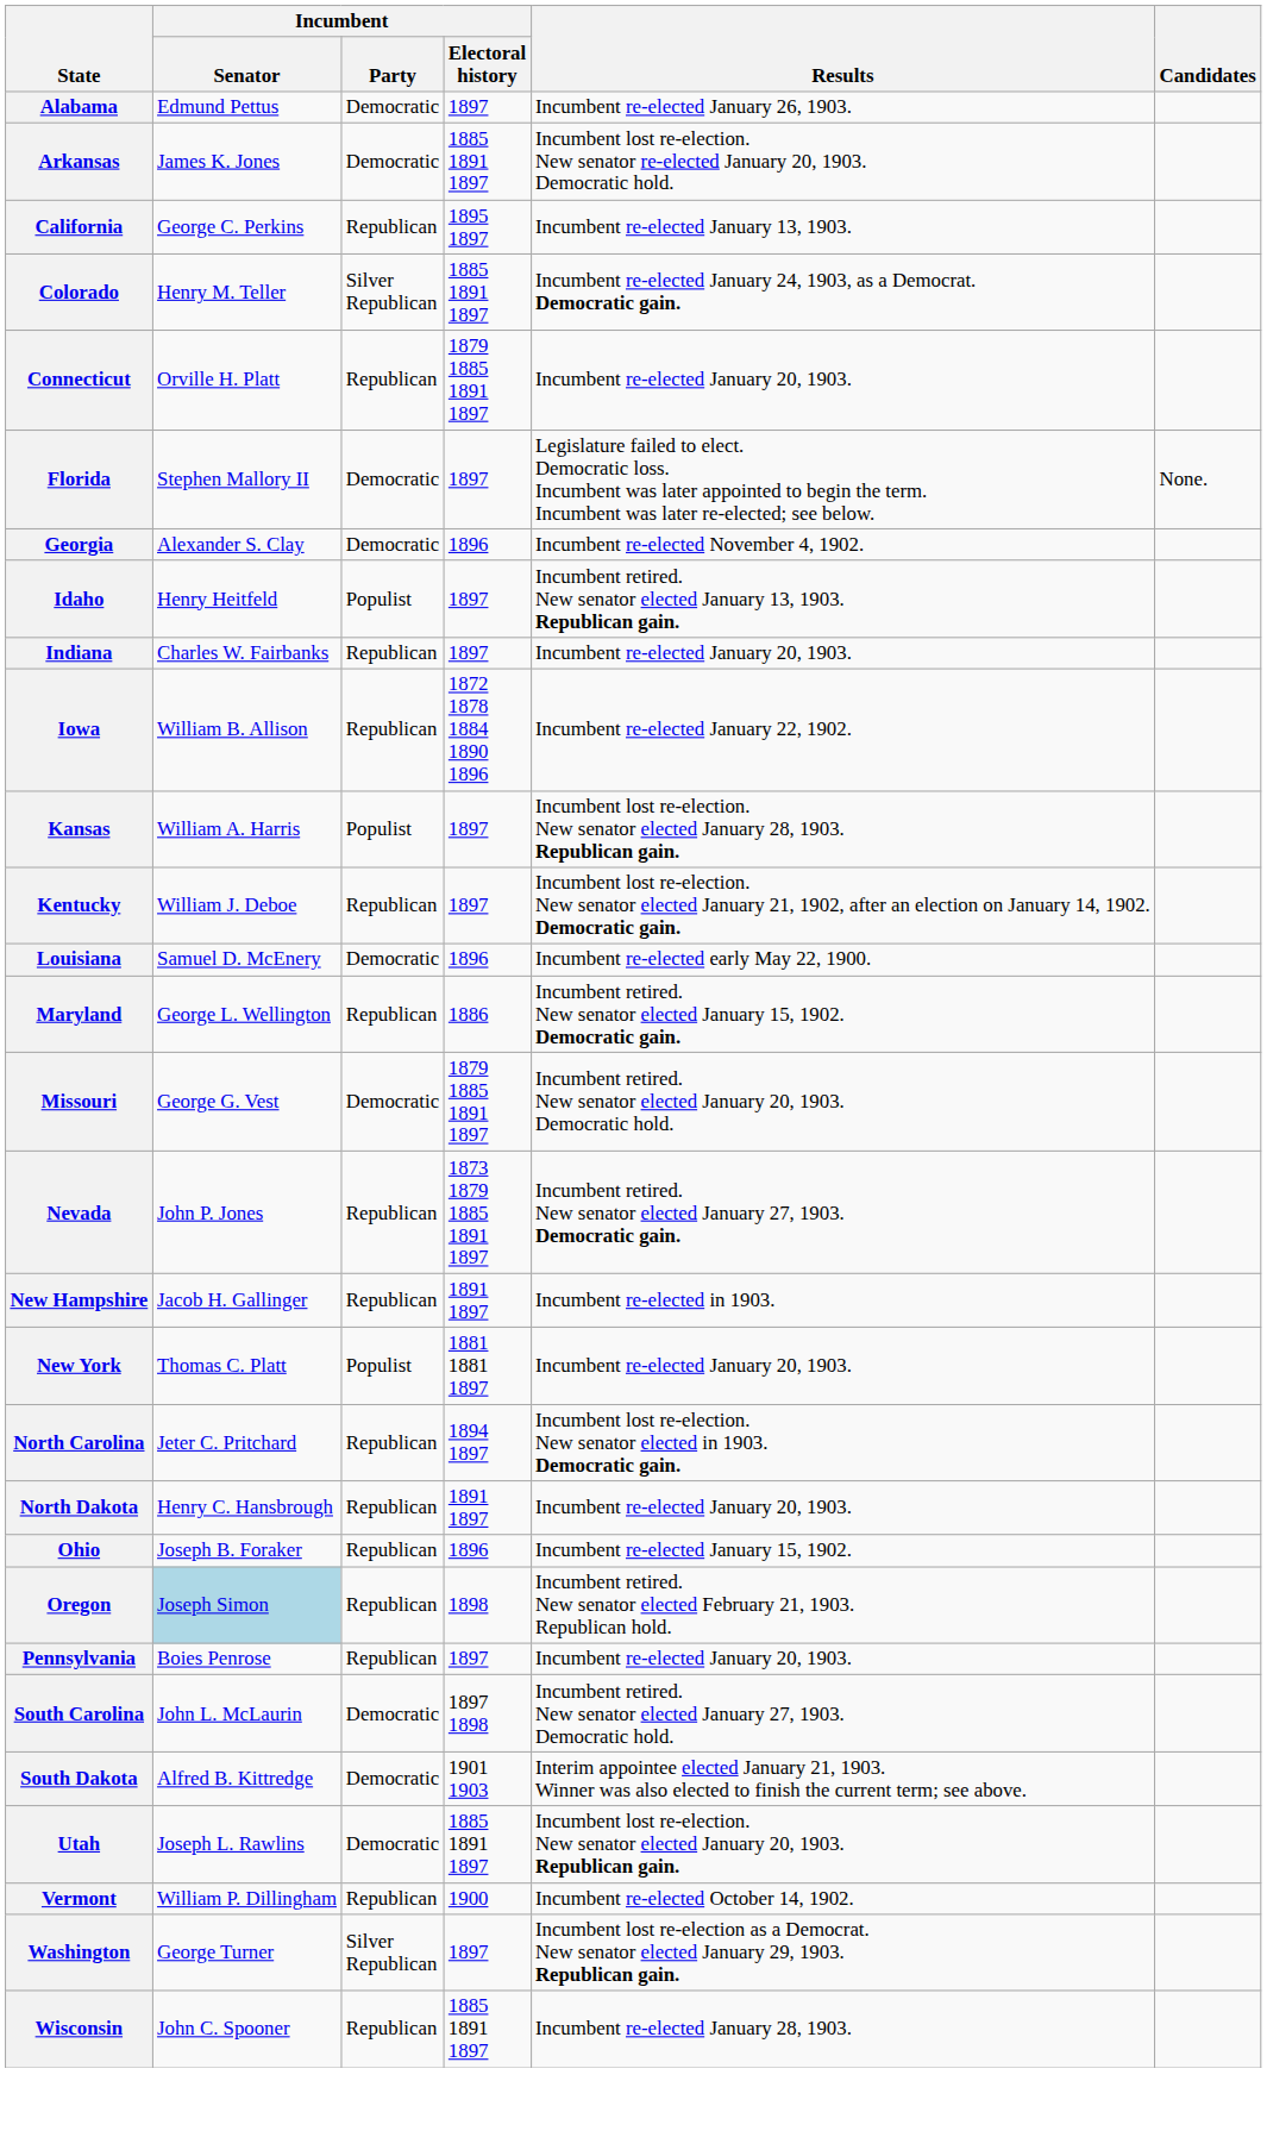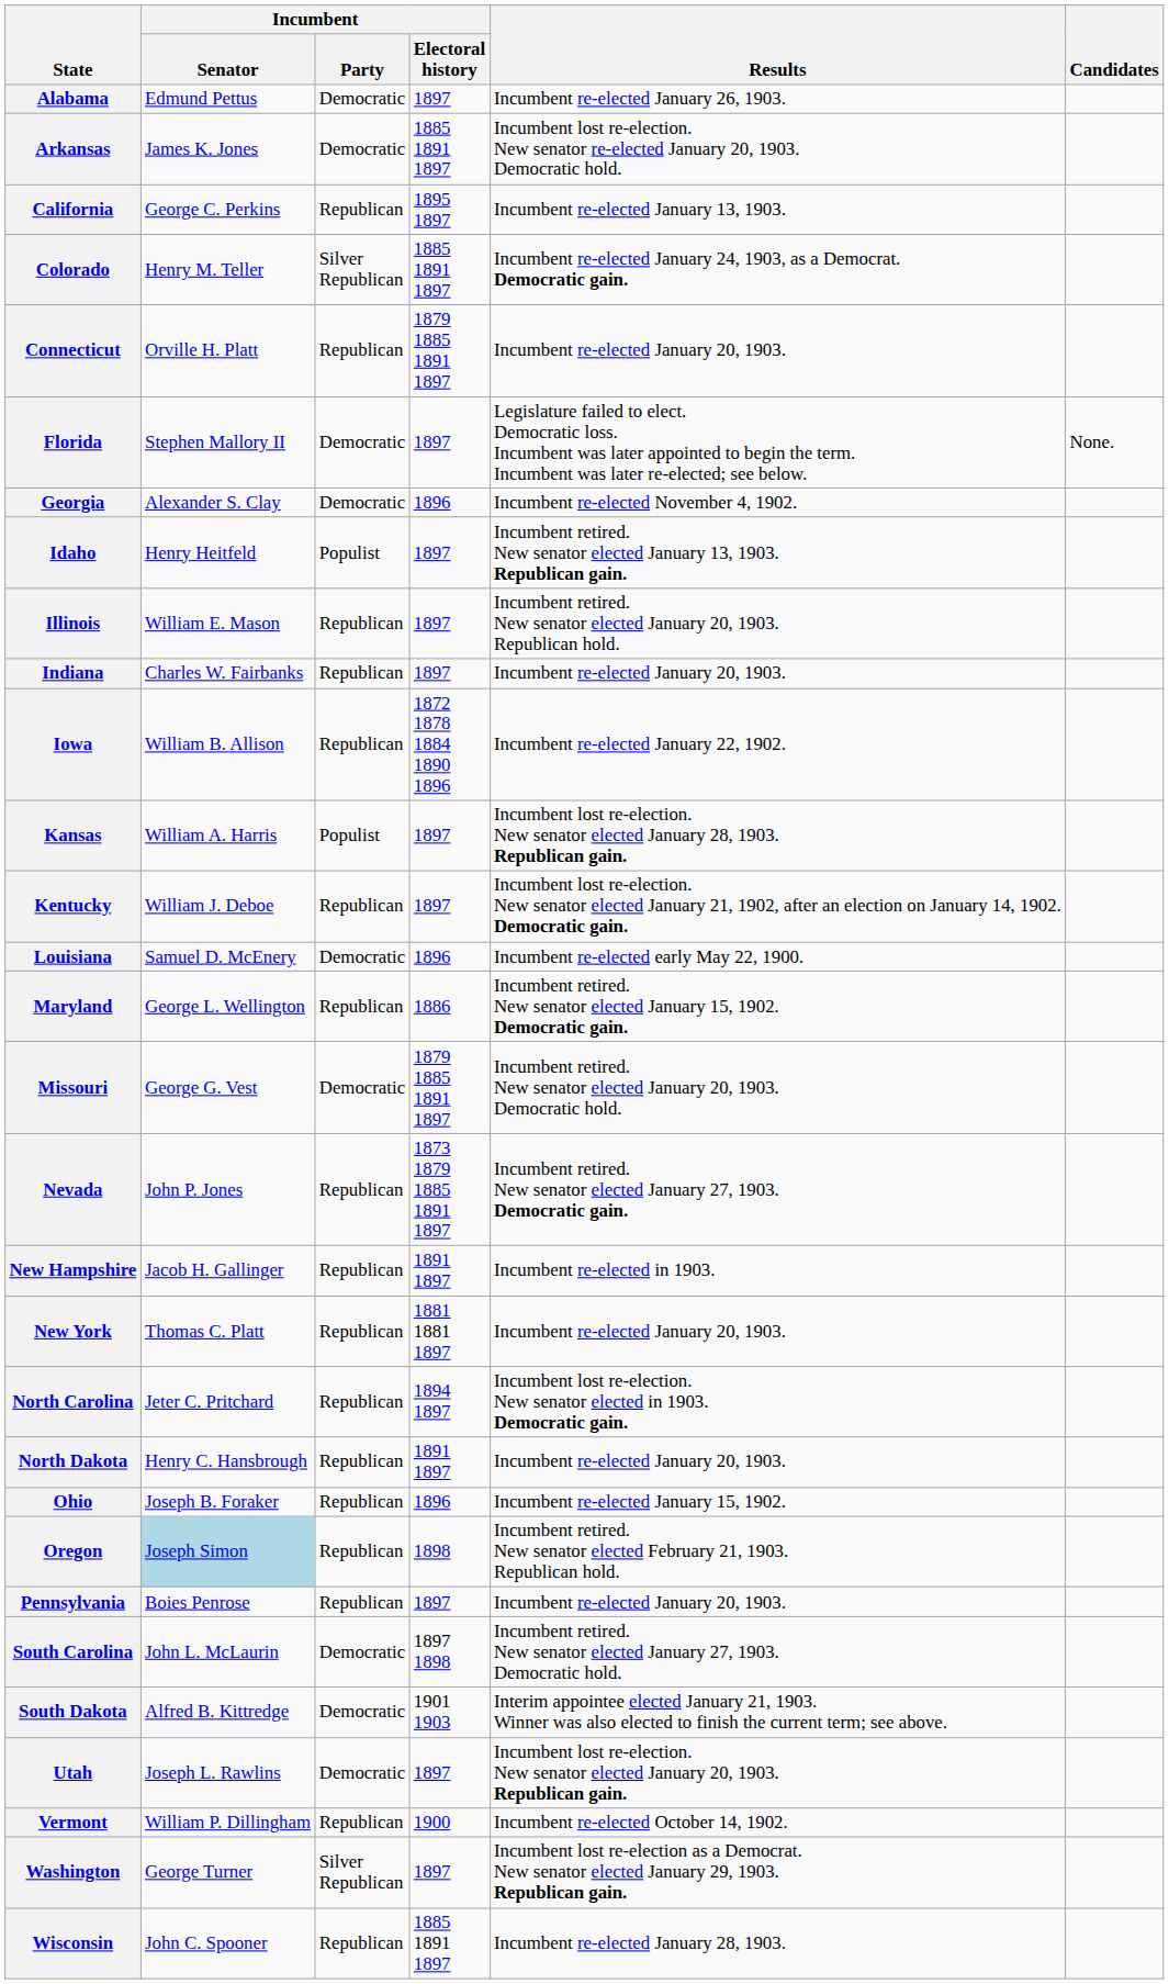+ row: Illinois | William E. Mason | Republican | 1897 | Incumbent retired. New senator elected January 20, 1903. Republican hold.
New York | Incumbent / Party: Populist -> Republican
Utah | Incumbent / Electoral history: 1885 1891 1897 -> 1897
